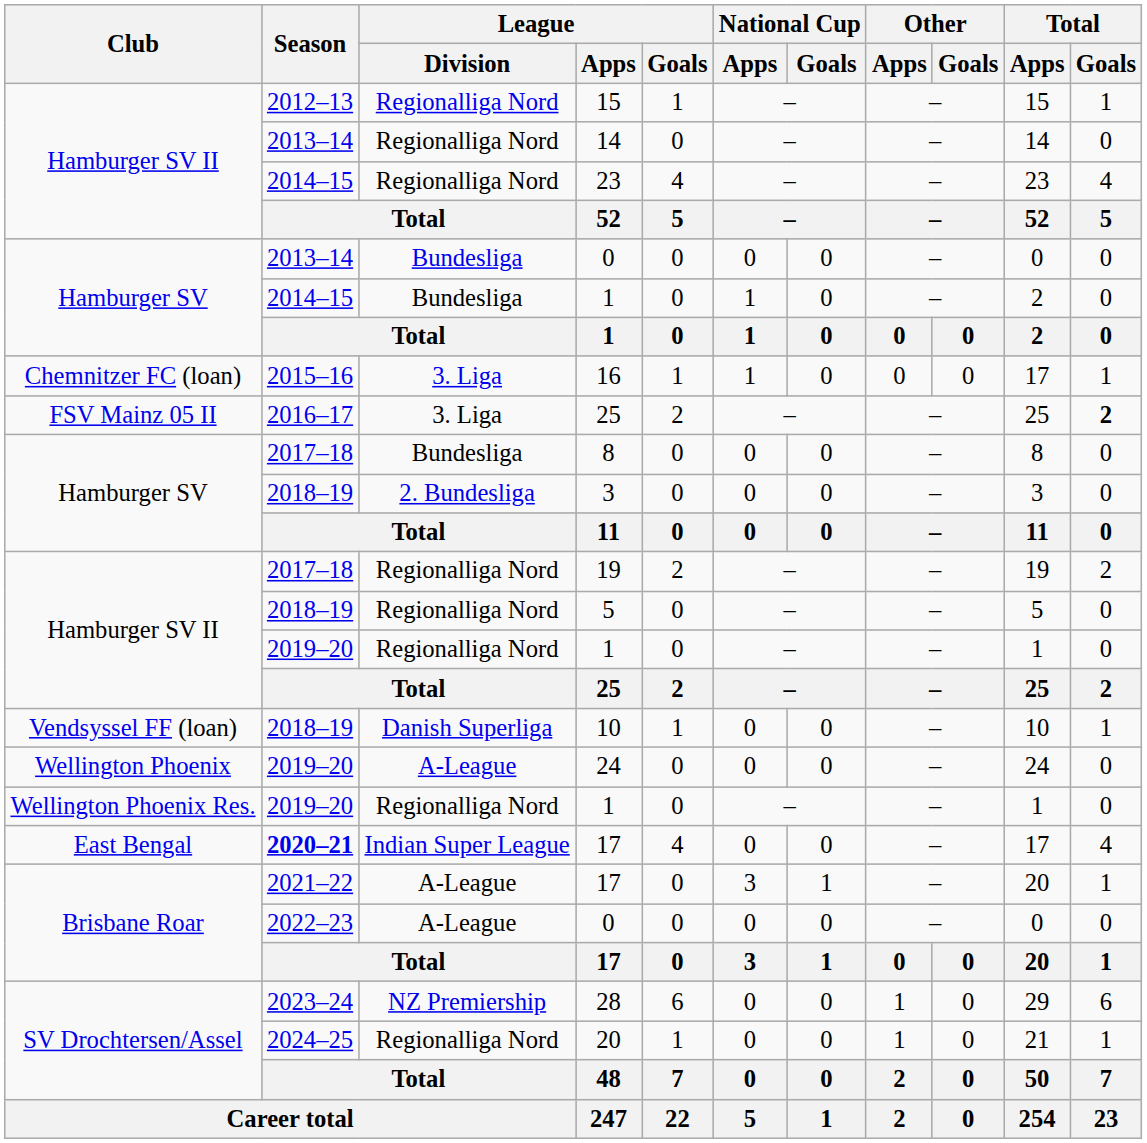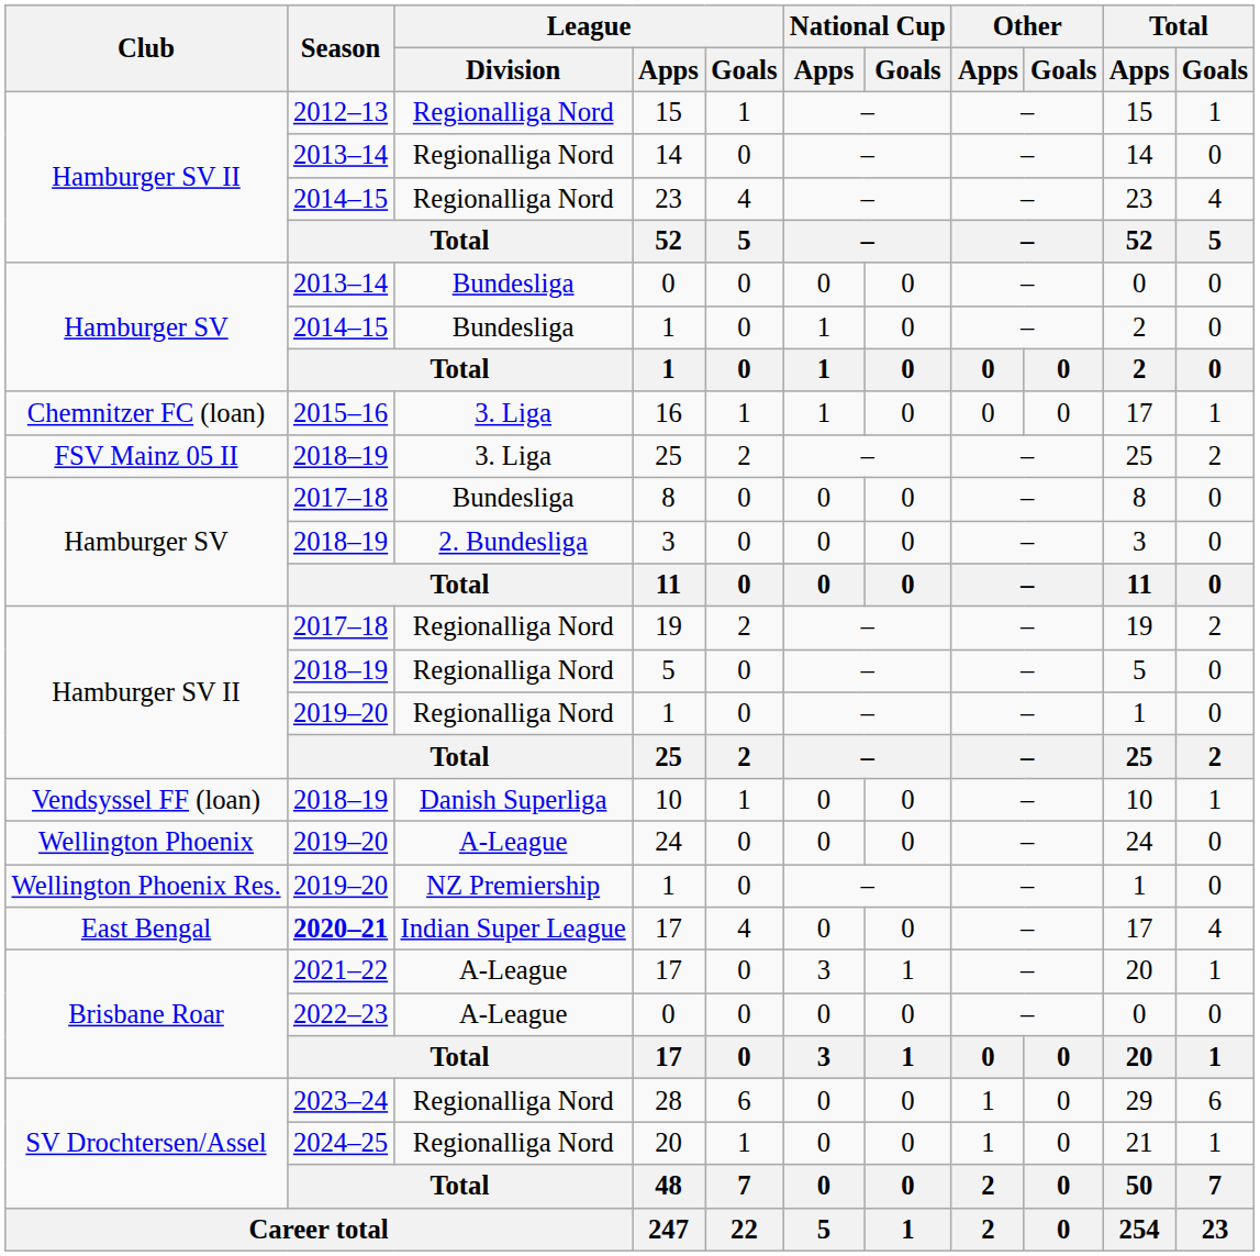FSV Mainz 05 II / 25 | Season: 2016–17 -> 2018–19
FSV Mainz 05 II / 25 | Total / Goals: bold -> normal
Wellington Phoenix Res. / 1 | League / Division: Regionalliga Nord -> NZ Premiership
28 | League / Division: NZ Premiership -> Regionalliga Nord
